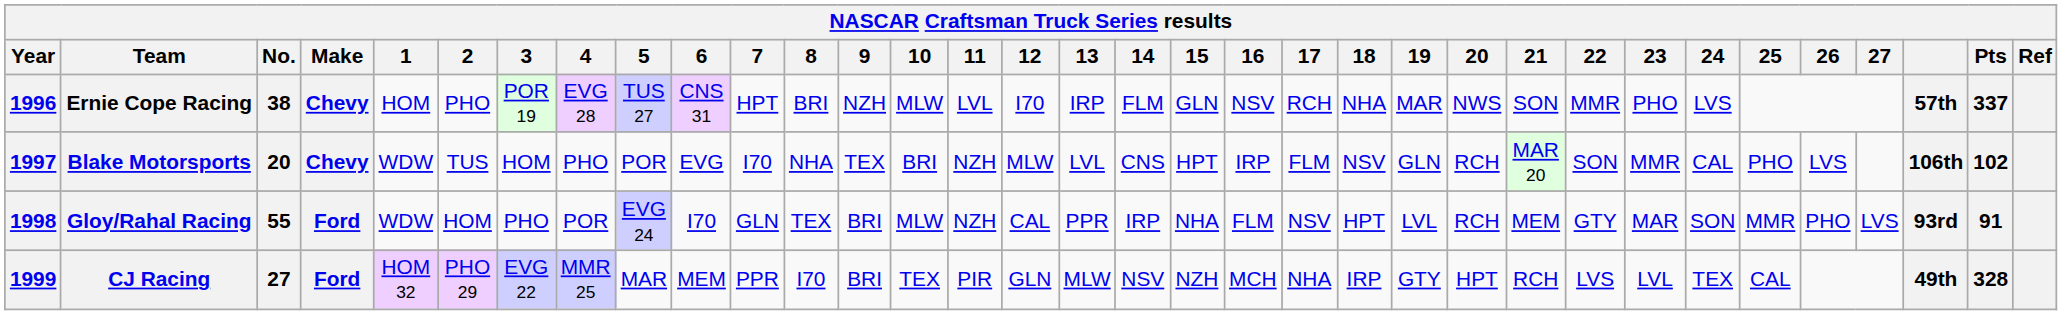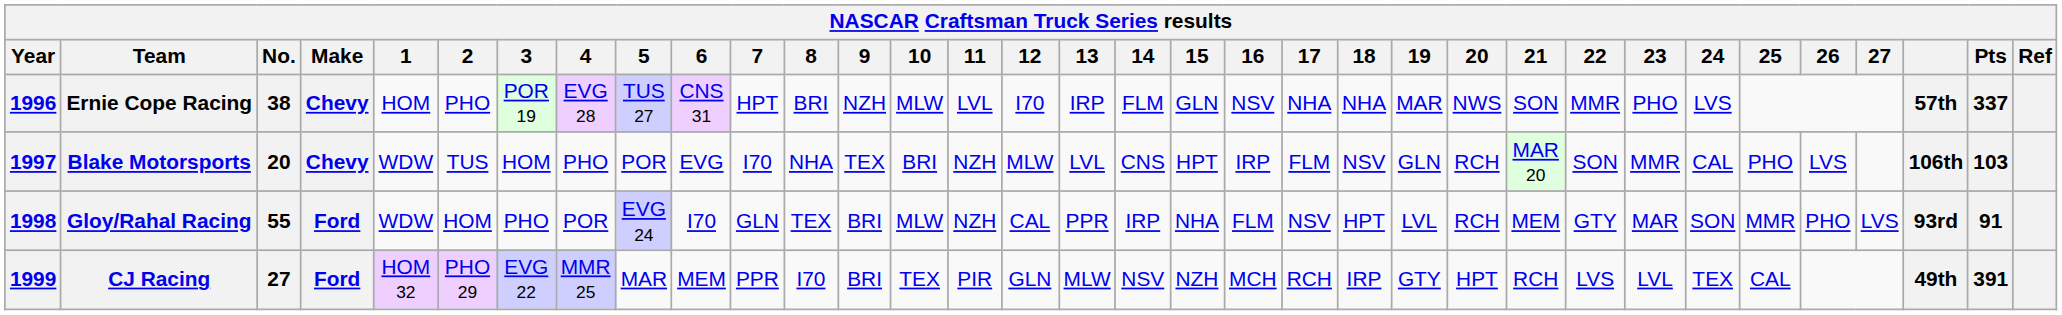Ernie Cope Racing | 17: RCH -> NHA
Blake Motorsports | Pts: 102 -> 103
CJ Racing | 17: NHA -> RCH
CJ Racing | Pts: 328 -> 391
